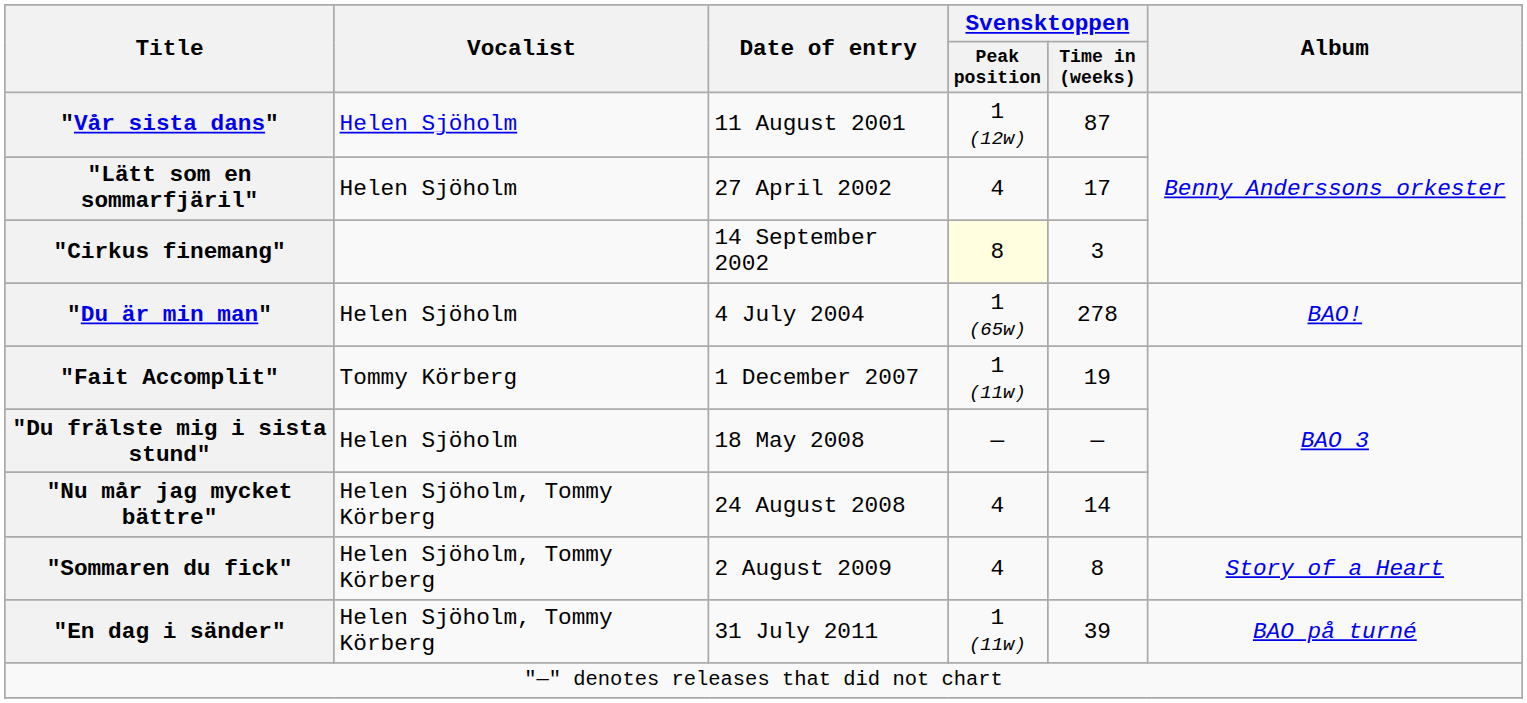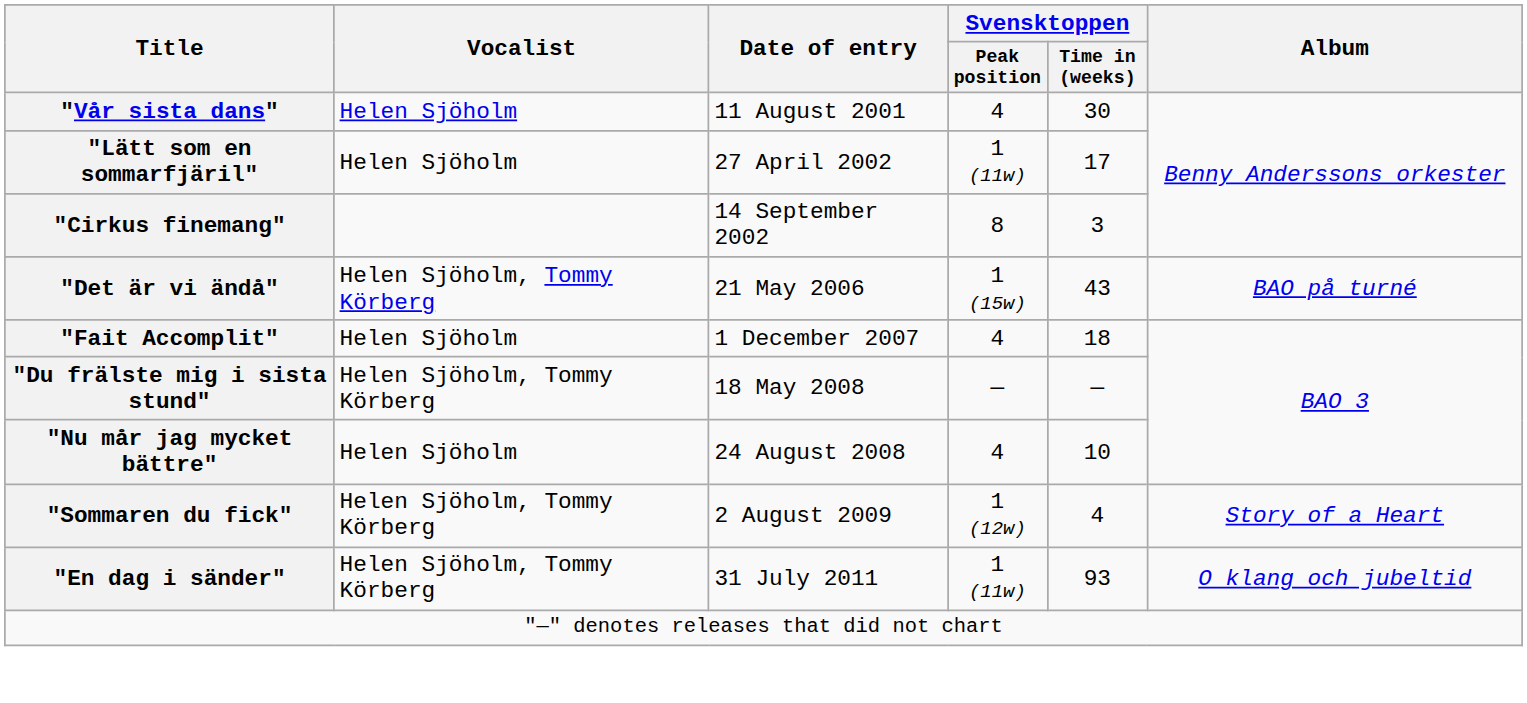"Vår sista dans" | Svensktoppen / Peak position: 1 (12w) -> 4
"Vår sista dans" | Svensktoppen / Time in (weeks): 87 -> 30
"Lätt som en sommarfjäril" | Svensktoppen / Peak position: 4 -> 1 (11w)
"Cirkus finemang" | Svensktoppen / Peak position: lightyellow background -> no background
- row: "Du är min man" | Helen Sjöholm | 4 July 2004 | 1 (65w) | 278 | BAO!
+ row: "Det är vi ändå" | Helen Sjöholm, Tommy Körberg | 21 May 2006 | 1 (15w) | 43 | BAO på turné
"Fait Accomplit" | Vocalist: Tommy Körberg -> Helen Sjöholm
"Fait Accomplit" | Svensktoppen / Peak position: 1 (11w) -> 4
"Fait Accomplit" | Svensktoppen / Time in (weeks): 19 -> 18
"Du frälste mig i sista stund" | Vocalist: Helen Sjöholm -> Helen Sjöholm, Tommy Körberg
"Nu mår jag mycket bättre" | Vocalist: Helen Sjöholm, Tommy Körberg -> Helen Sjöholm
"Nu mår jag mycket bättre" | Svensktoppen / Time in (weeks): 14 -> 10
"Sommaren du fick" | Svensktoppen / Peak position: 4 -> 1 (12w)
"Sommaren du fick" | Svensktoppen / Time in (weeks): 8 -> 4
"En dag i sänder" | Svensktoppen / Time in (weeks): 39 -> 93
"En dag i sänder" | Album: BAO på turné -> O klang och jubeltid
